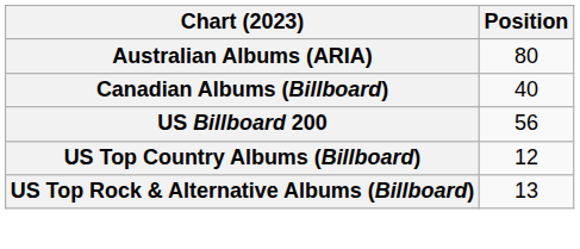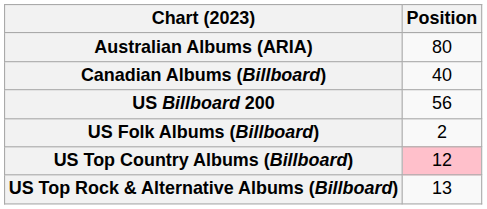+ row: US Folk Albums (Billboard) | 2
US Top Country Albums (Billboard) | Position: no background -> pink background
